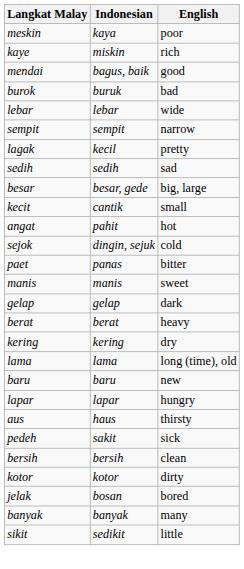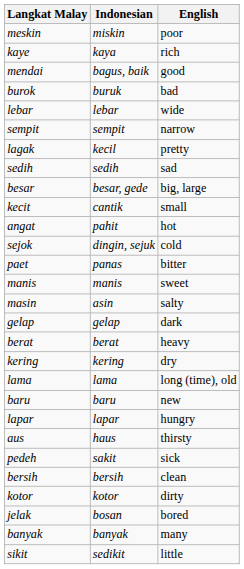meskin | Indonesian: kaya -> miskin
kaye | Indonesian: miskin -> kaya
+ row: masin | asin | salty
